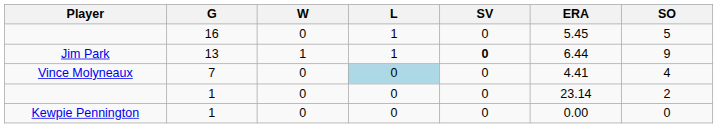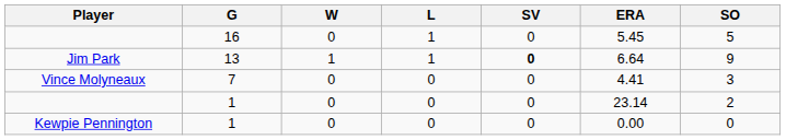Jim Park | ERA: 6.44 -> 6.64
Vince Molyneaux | L: lightblue background -> no background
Vince Molyneaux | SO: 4 -> 3
